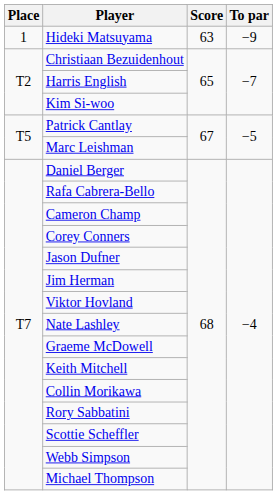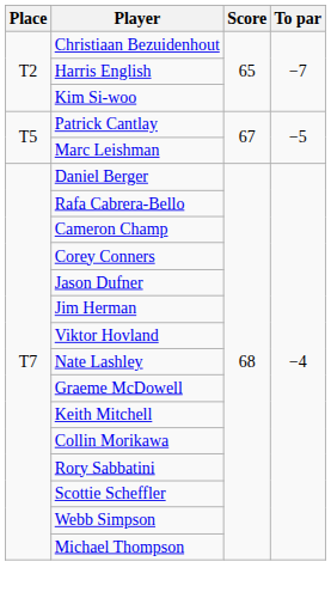- row: 1 | Hideki Matsuyama | 63 | −9
